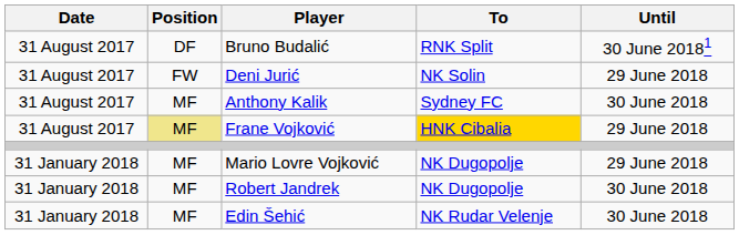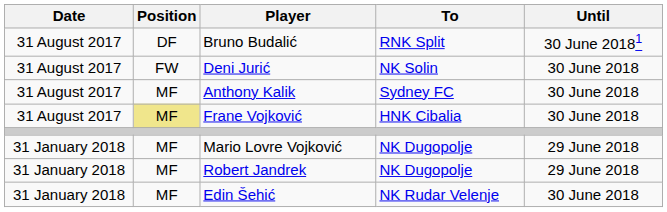Deni Jurić | Until: 29 June 2018 -> 30 June 2018
Frane Vojković | To: gold background -> no background
Frane Vojković | Until: 29 June 2018 -> 30 June 2018
Robert Jandrek | Until: 30 June 2018 -> 29 June 2018
